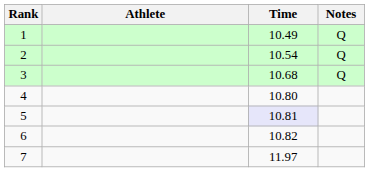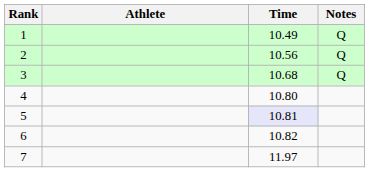2 | Time: 10.54 -> 10.56
